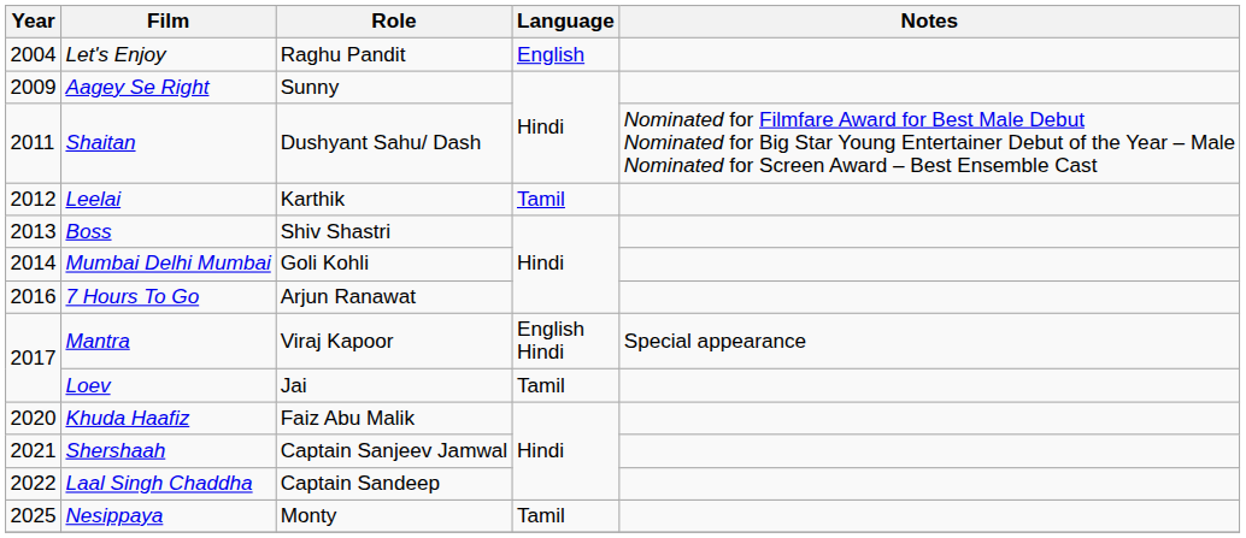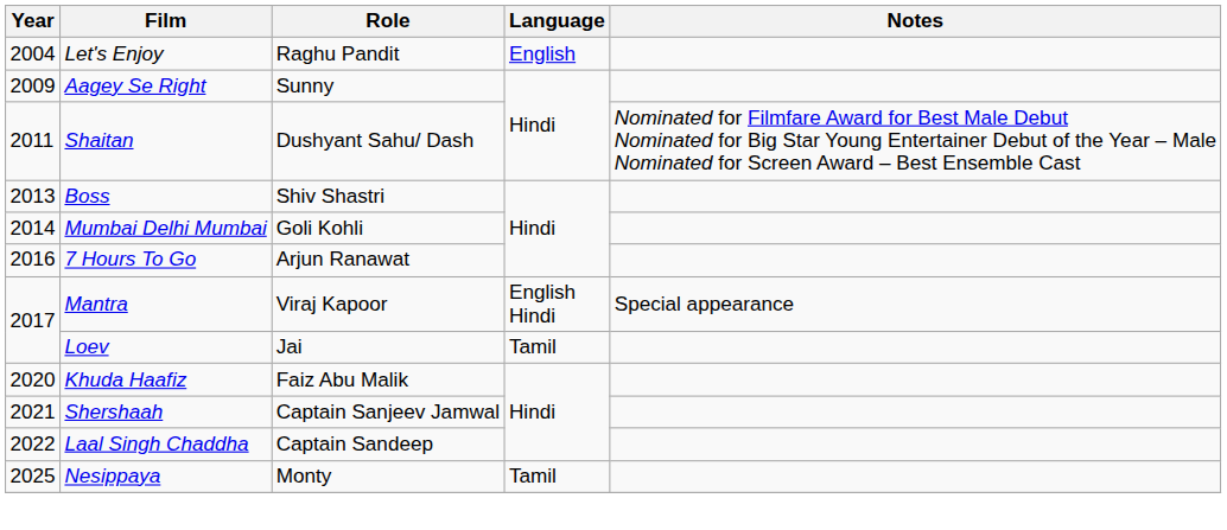- row: 2012 | Leelai | Karthik | Tamil
